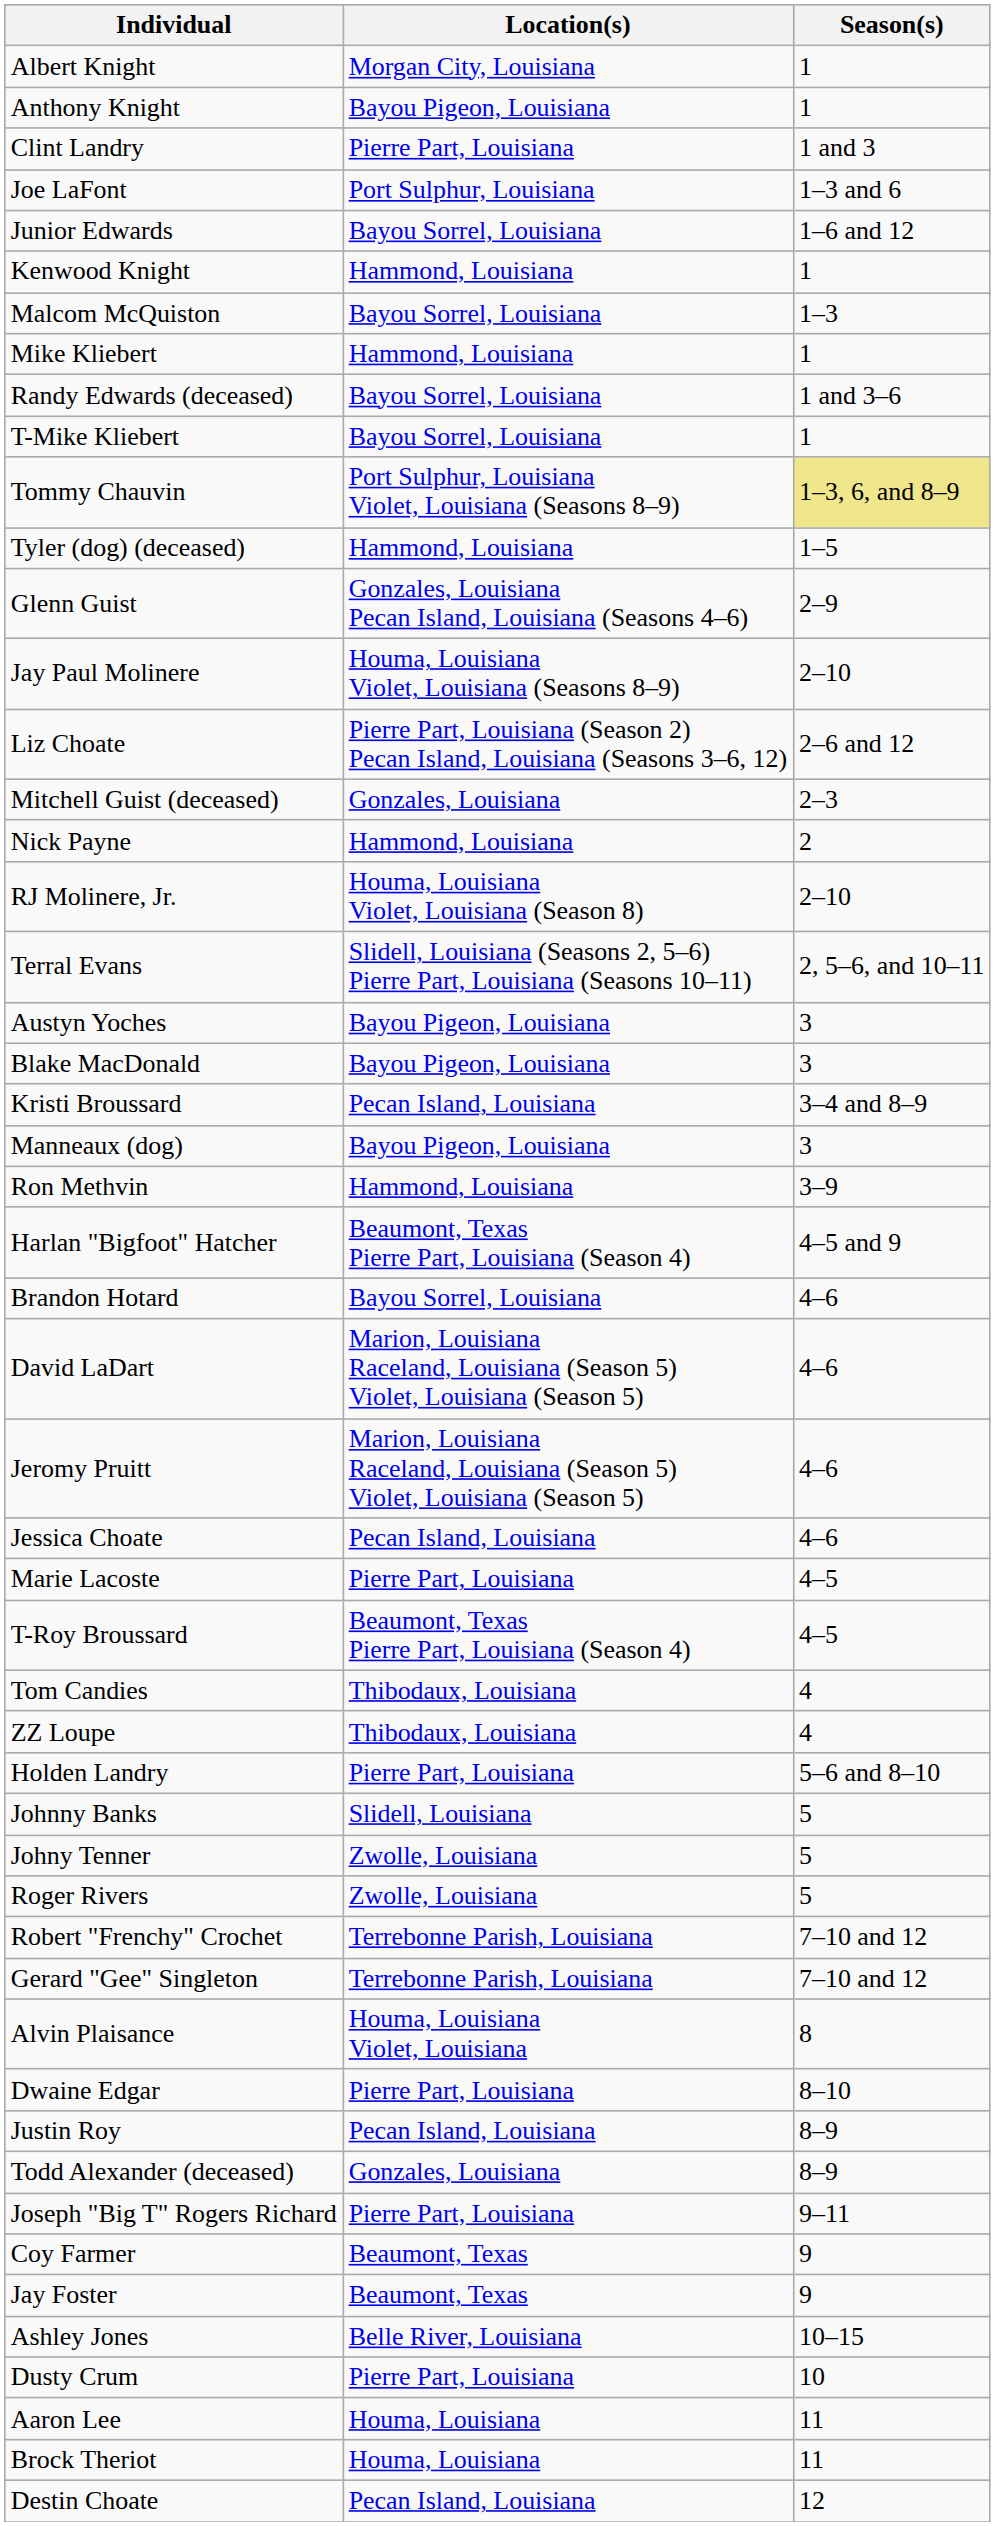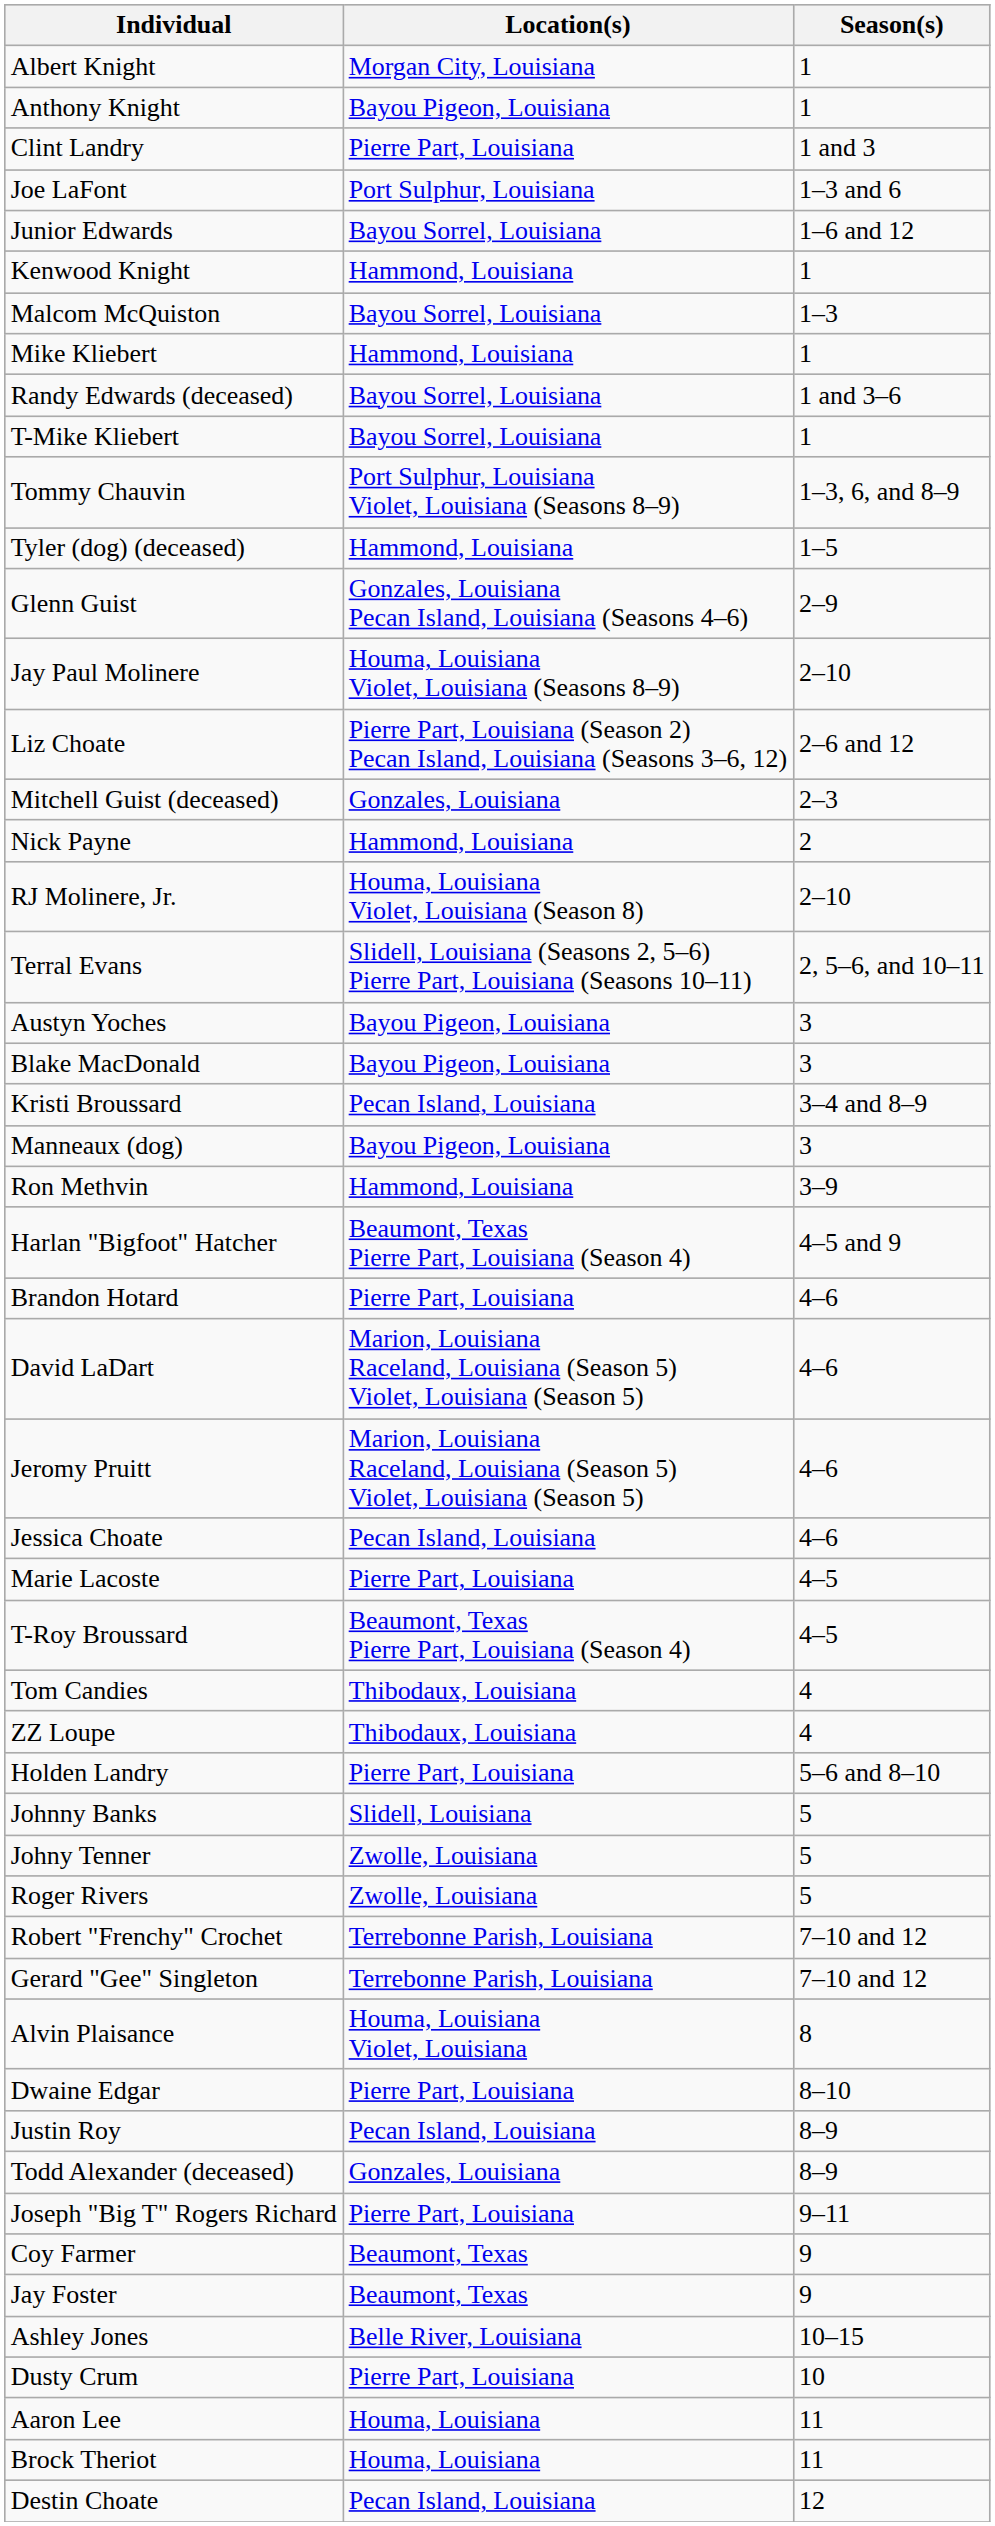Tommy Chauvin | Season(s): khaki background -> no background
Brandon Hotard | Location(s): Bayou Sorrel, Louisiana -> Pierre Part, Louisiana
